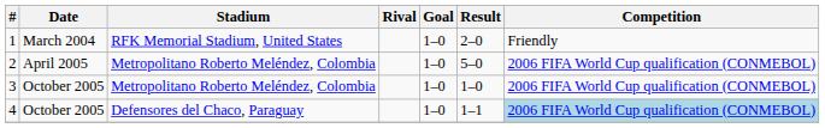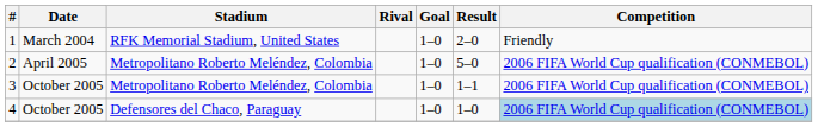3 | Result: 1–0 -> 1–1
4 | Result: 1–1 -> 1–0
